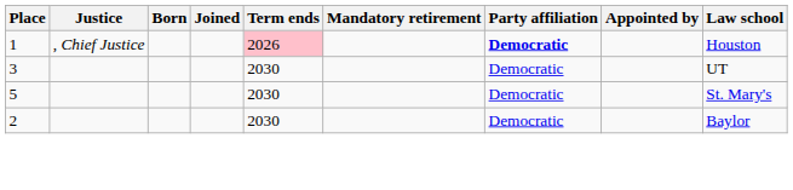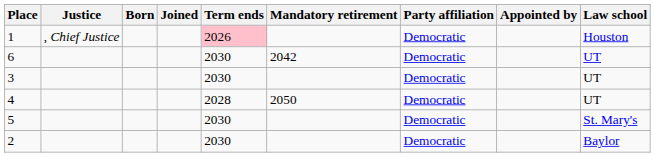1 | Party affiliation: bold -> normal
+ row: 6 | 2030 | 2042 | Democratic | UT
+ row: 4 | 2028 | 2050 | Democratic | UT
